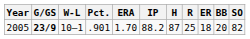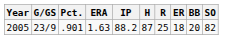- column: W-L | 10–1
2005 | G/GS: bold -> normal
2005 | ERA: 1.70 -> 1.63
